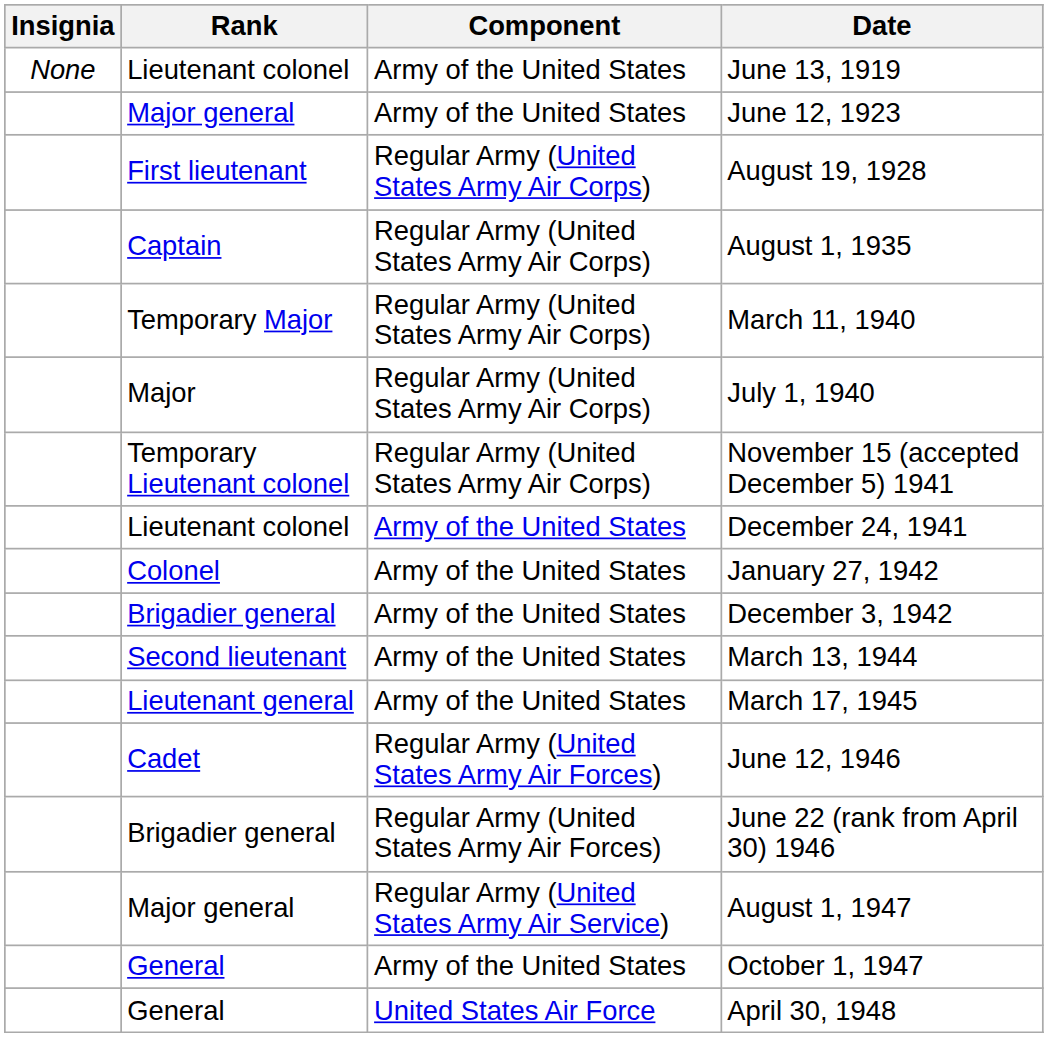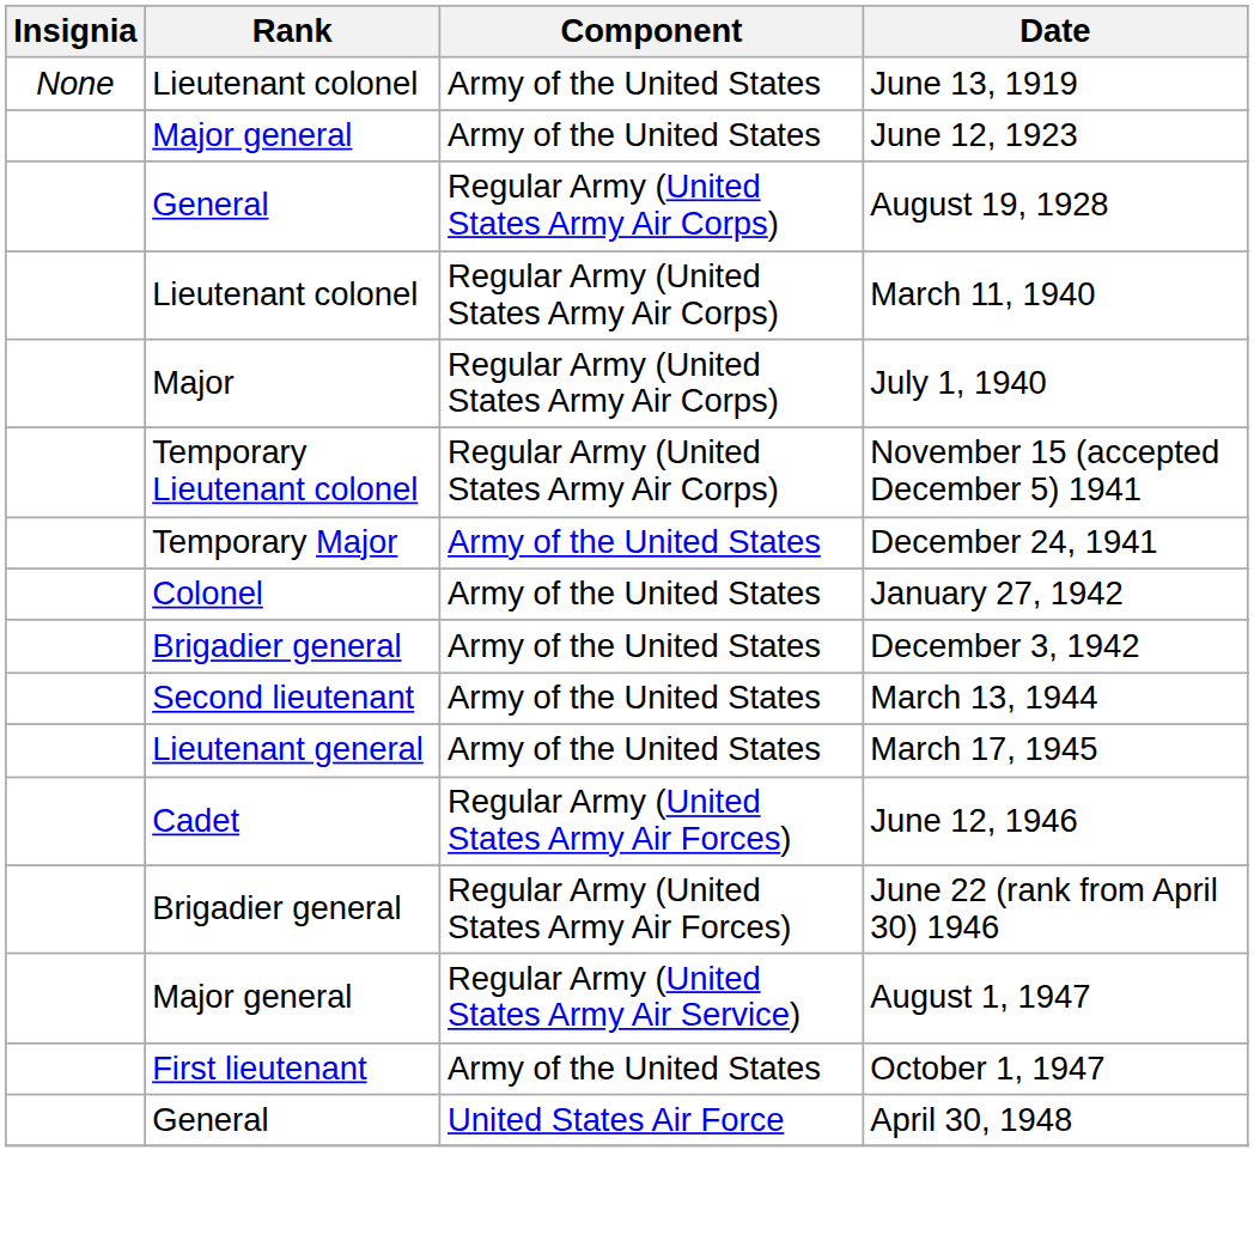August 19, 1928 | Rank: First lieutenant -> General
- row: Captain | Regular Army (United States Army Air Corps) | August 1, 1935
March 11, 1940 | Rank: Temporary Major -> Lieutenant colonel
December 24, 1941 | Rank: Lieutenant colonel -> Temporary Major
October 1, 1947 | Rank: General -> First lieutenant
